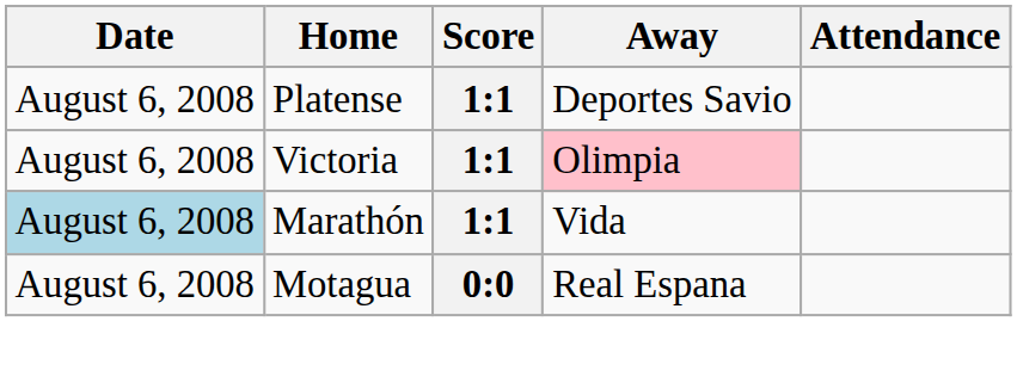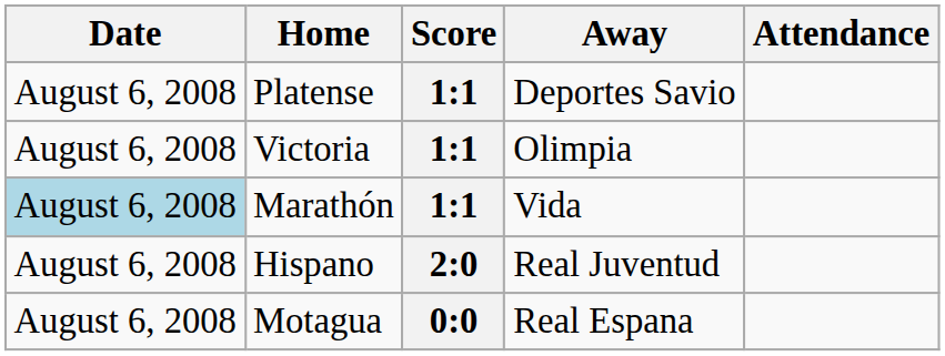Victoria | Away: pink background -> no background
+ row: August 6, 2008 | Hispano | 2:0 | Real Juventud
